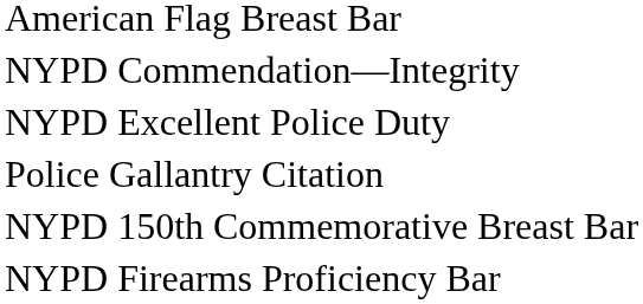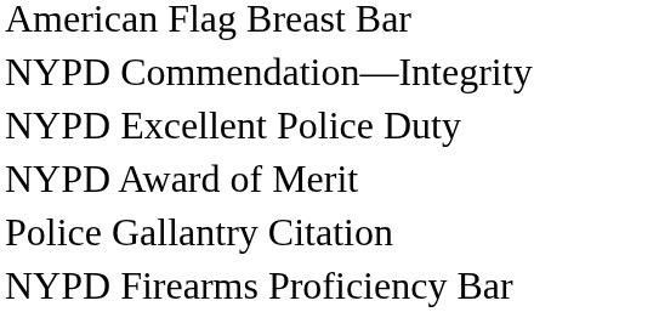+ row: NYPD Award of Merit
- row: NYPD 150th Commemorative Breast Bar
